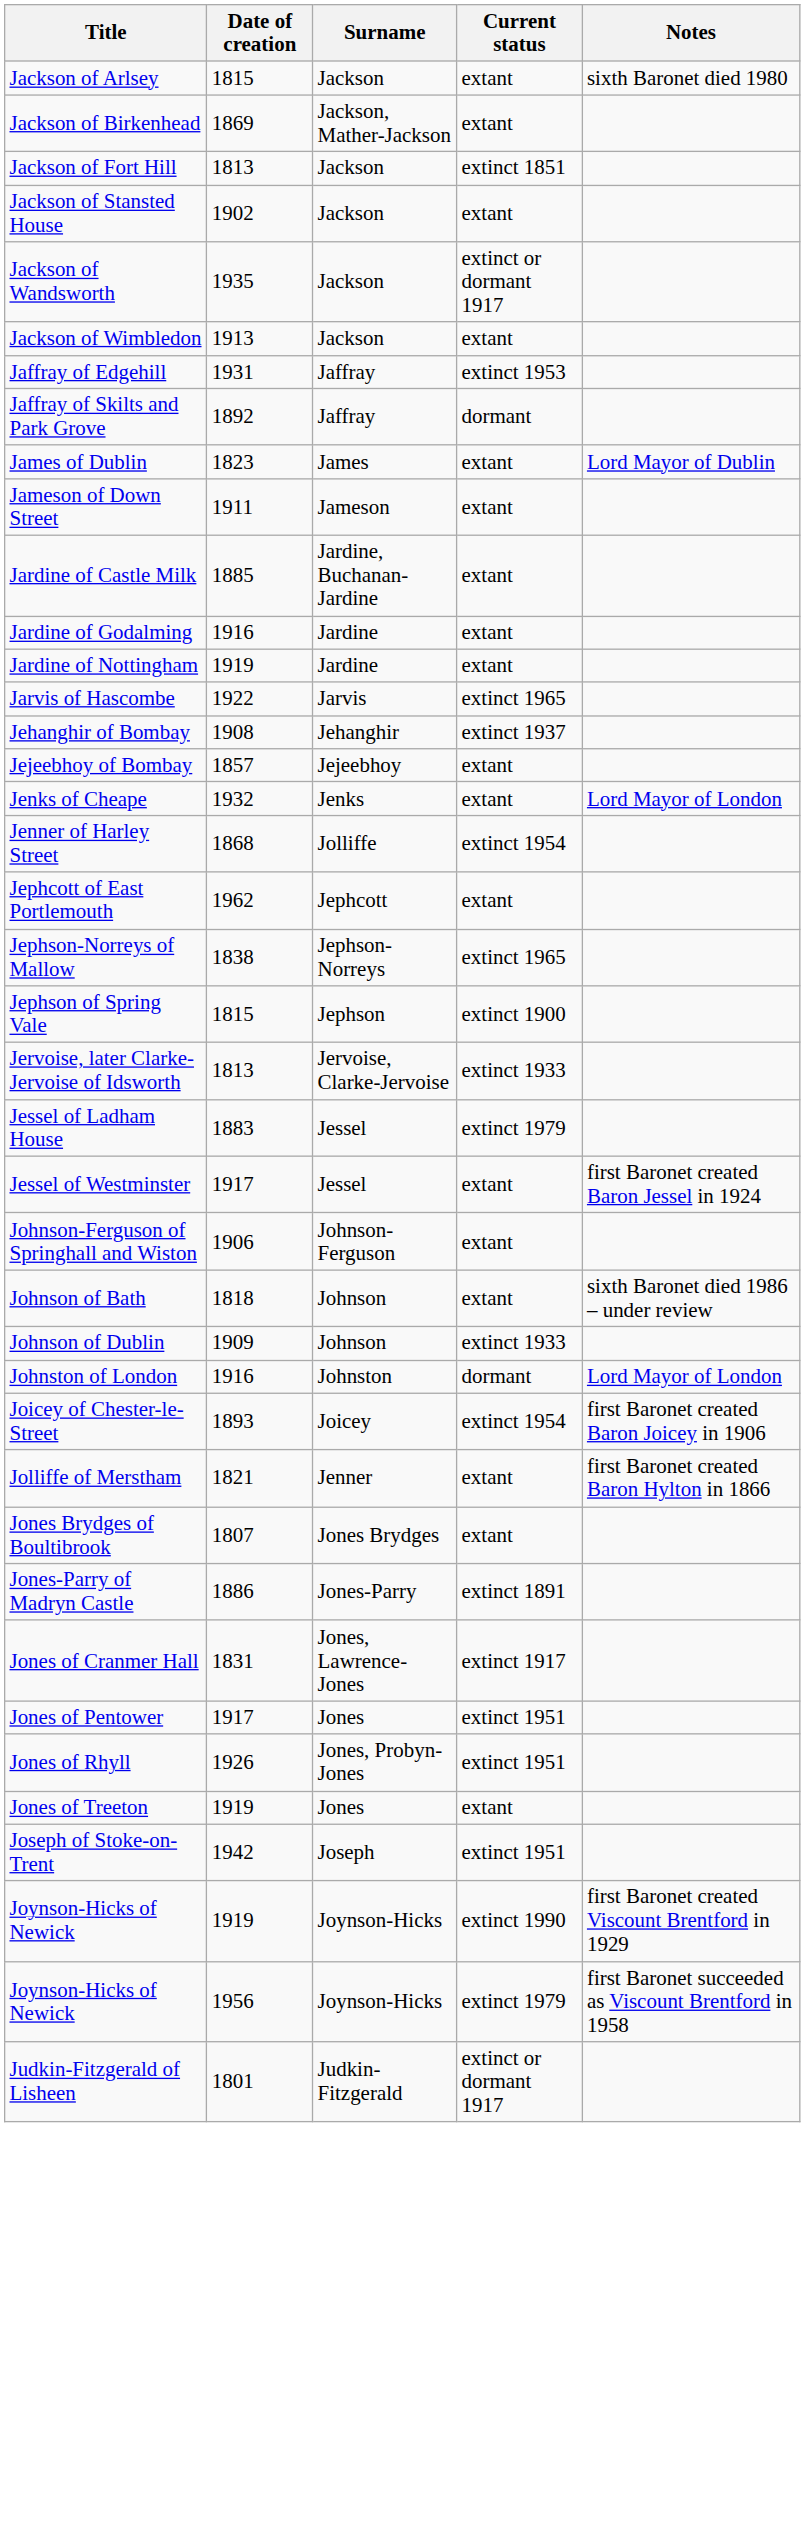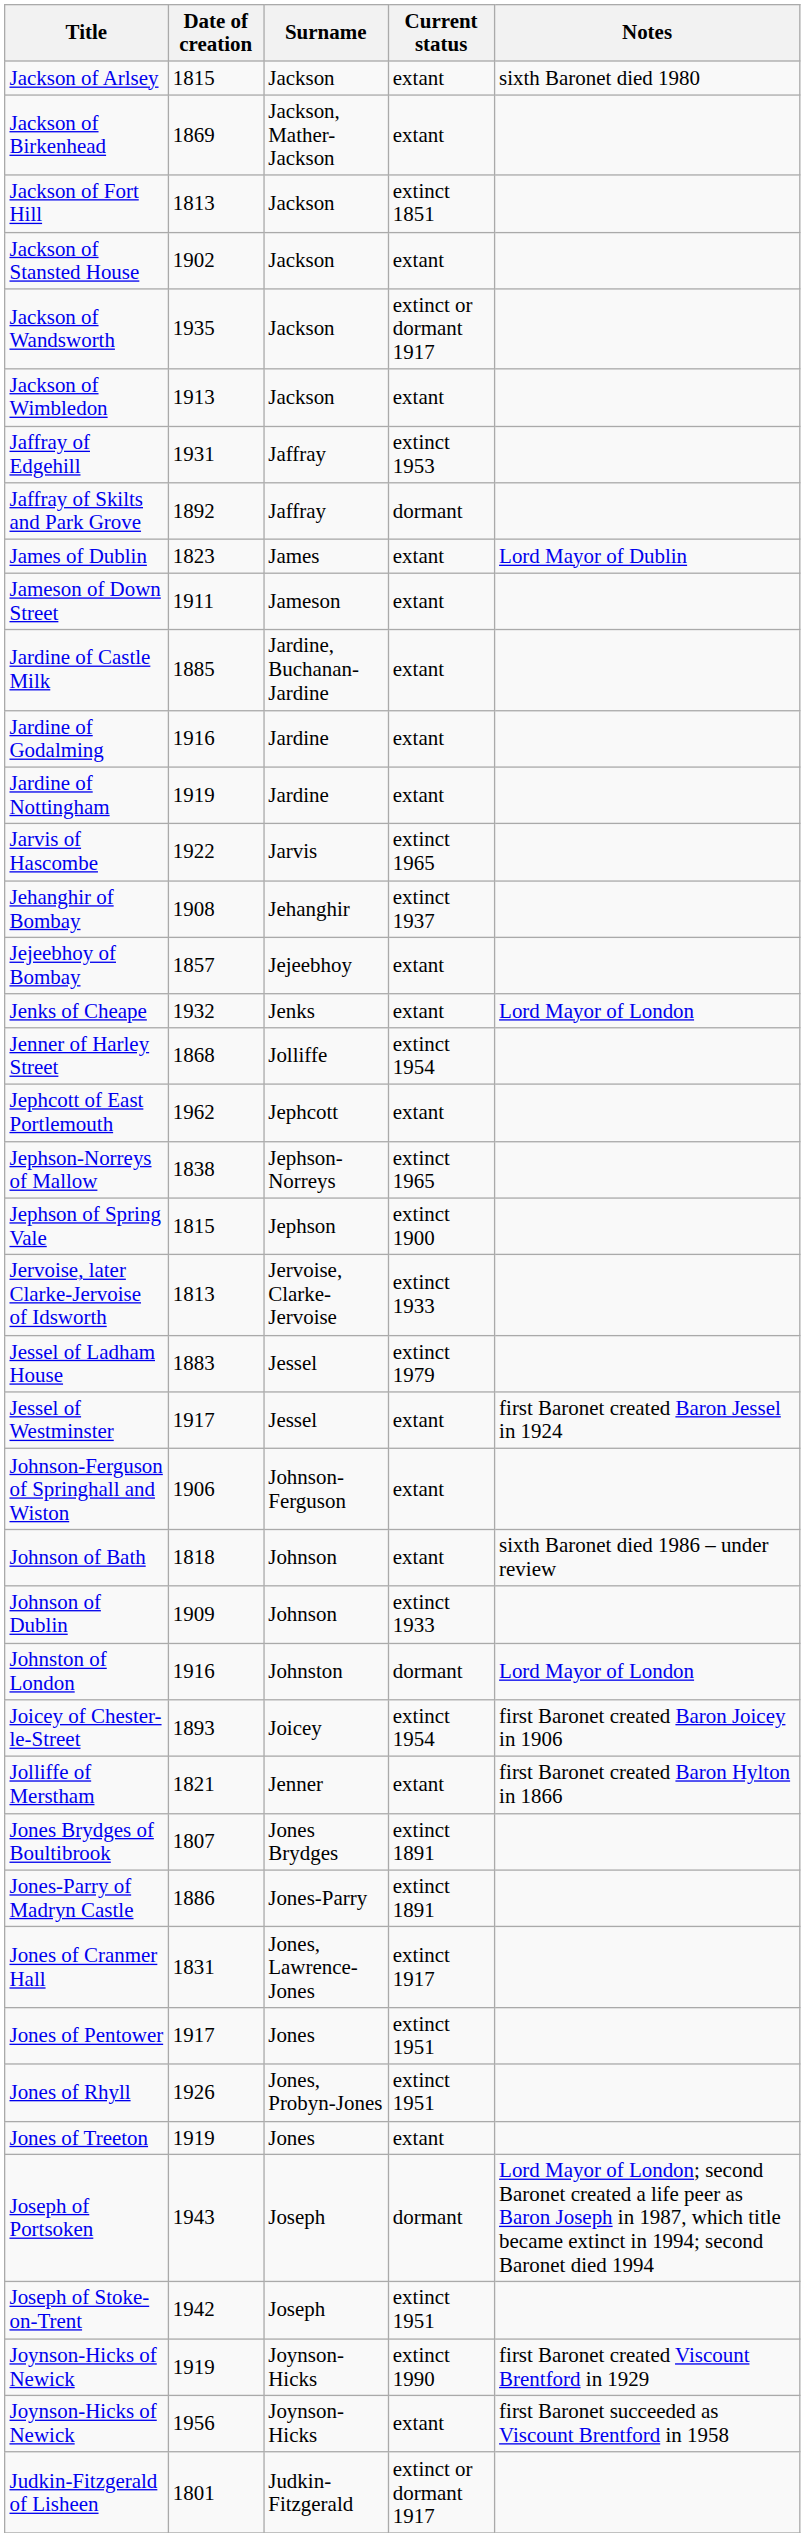Jones Brydges of Boultibrook | Current status: extant -> extinct 1891
+ row: Joseph of Portsoken | 1943 | Joseph | dormant | Lord Mayor of London; second Baronet created a life peer as Baron Joseph in 1987, which title became extinct in 1994; second Baronet died 1994
Joynson-Hicks of Newick / 1956 | Current status: extinct 1979 -> extant
